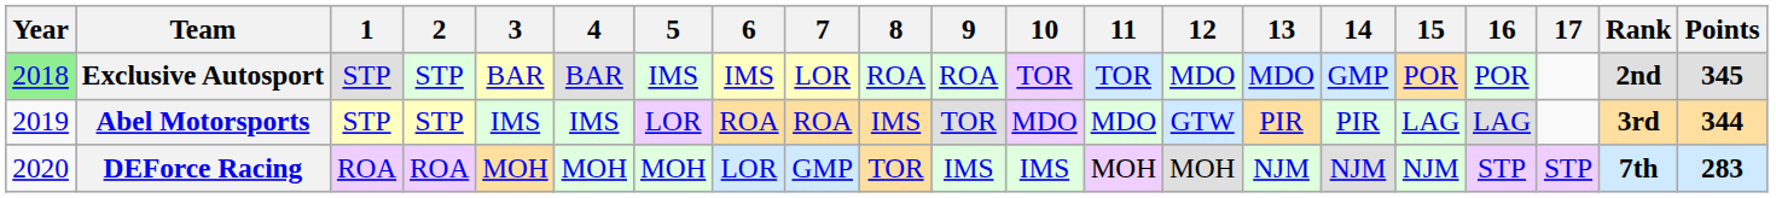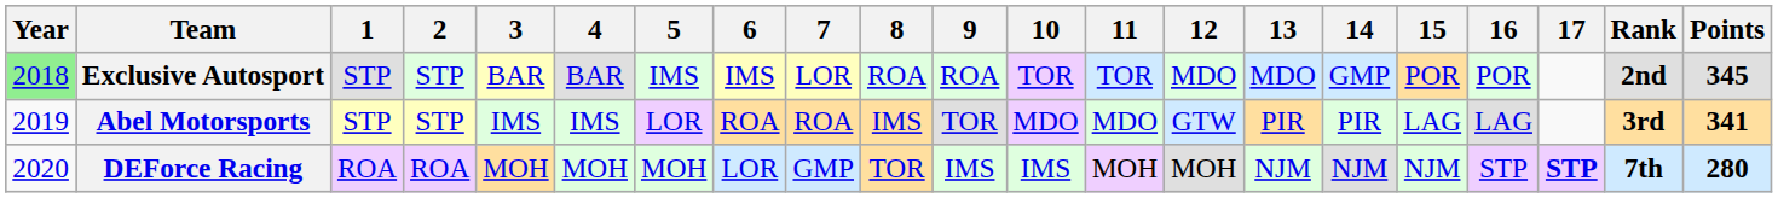Abel Motorsports | Points: 344 -> 341
DEForce Racing | 17: normal -> bold
DEForce Racing | Points: 283 -> 280
